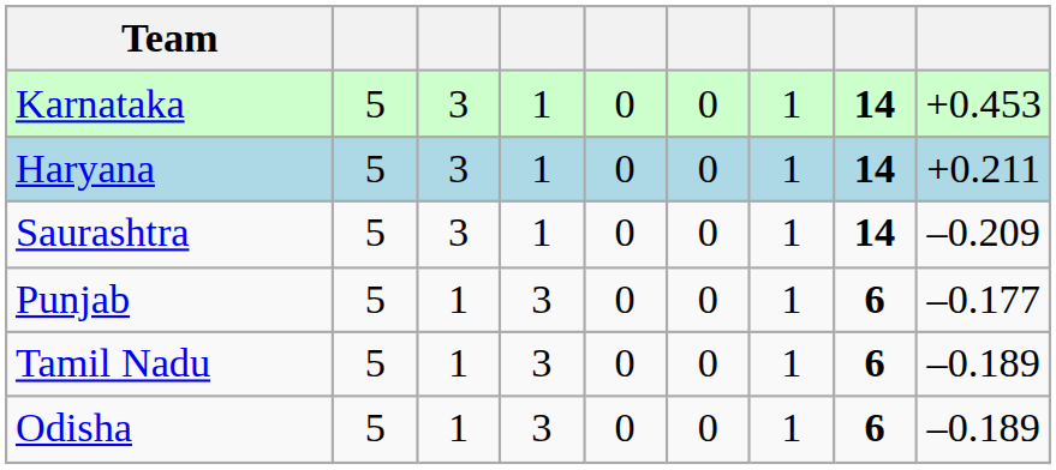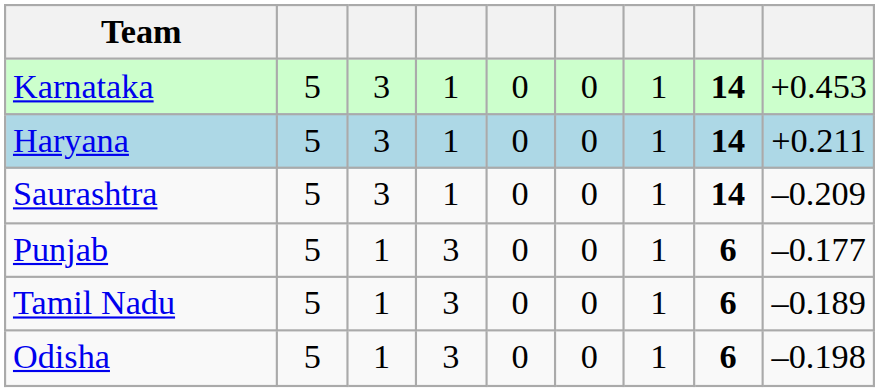Odisha | column 9: –0.189 -> –0.198
